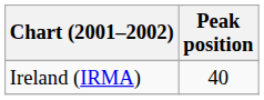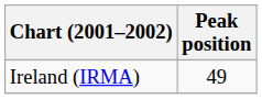Ireland (IRMA) | Peak position: 40 -> 49
